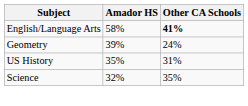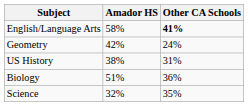Geometry | Amador HS: 39% -> 42%
US History | Amador HS: 35% -> 38%
+ row: Biology | 51% | 36%
